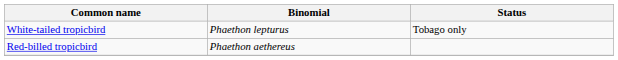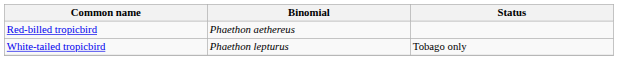rows swapped: Red-billed tropicbird <-> White-tailed tropicbird
